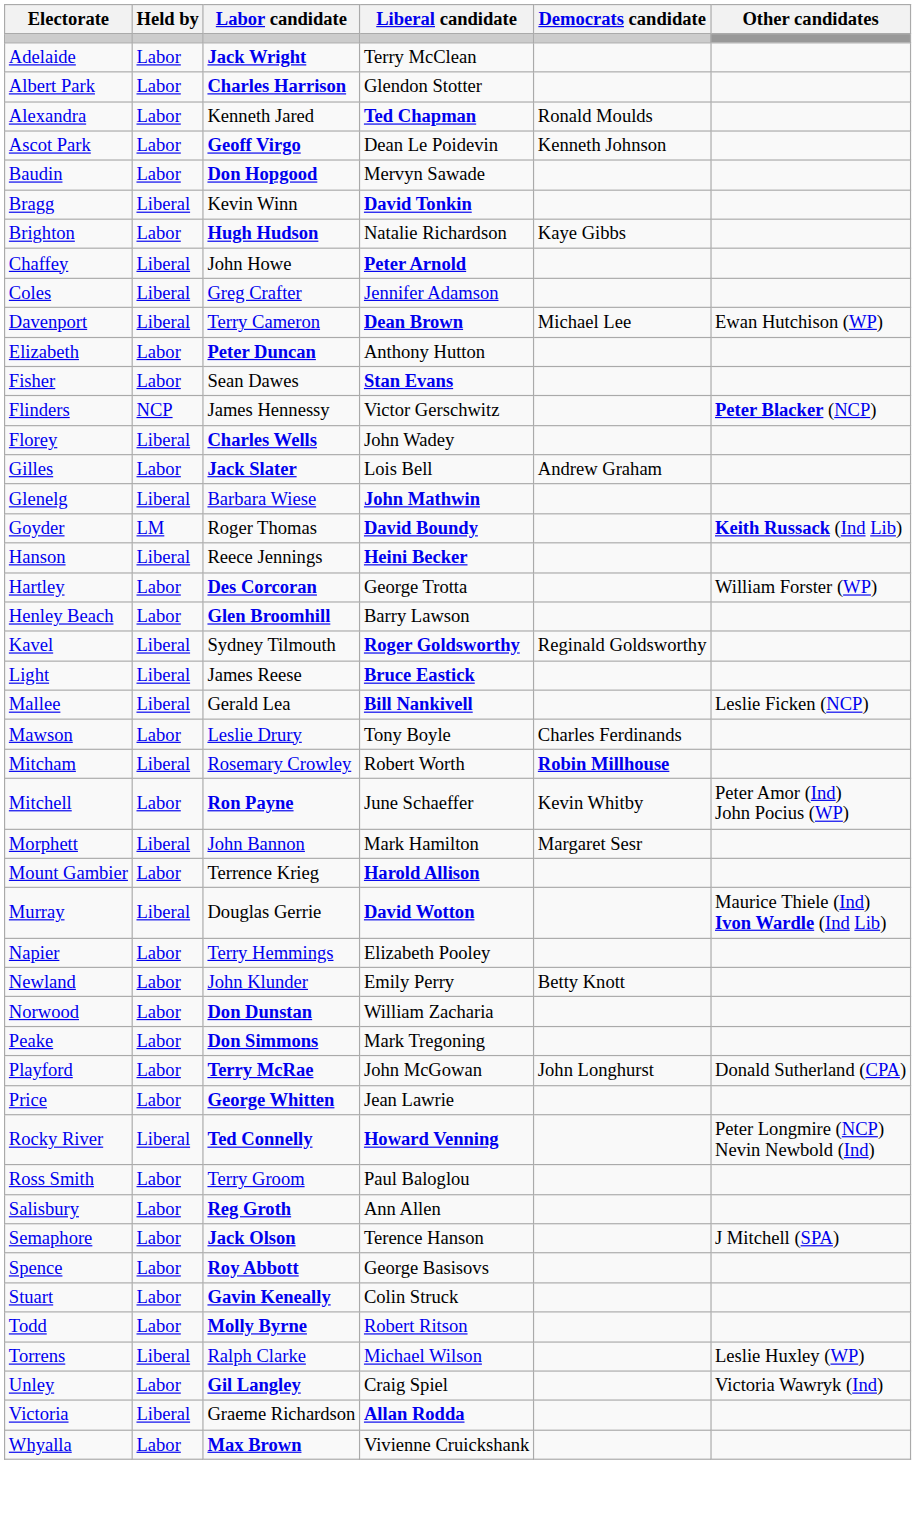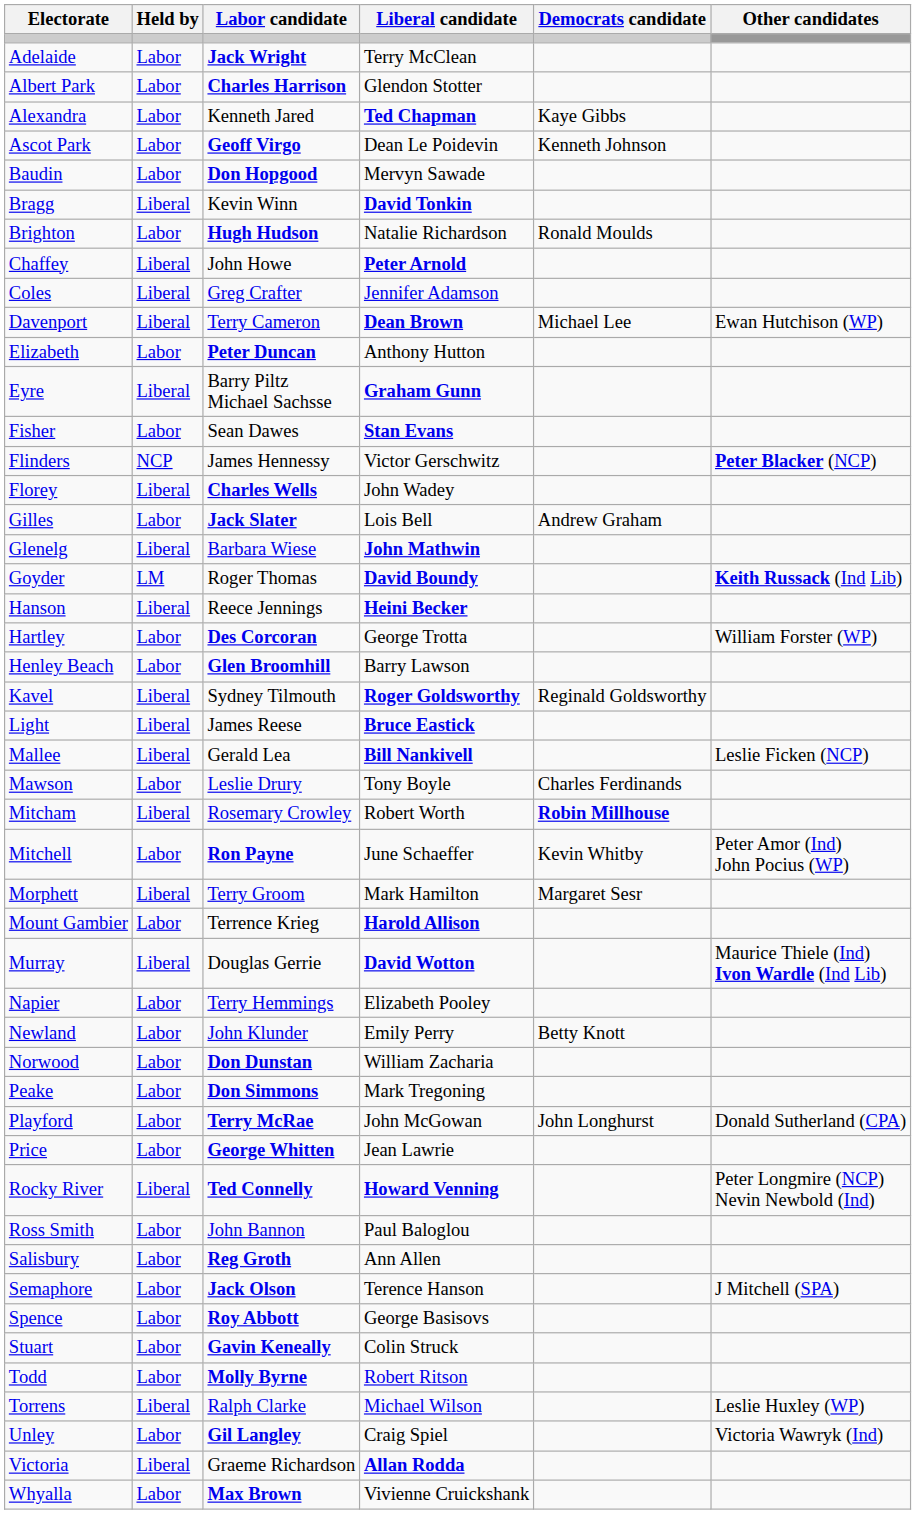Alexandra | Democrats candidate: Ronald Moulds -> Kaye Gibbs
Brighton | Democrats candidate: Kaye Gibbs -> Ronald Moulds
+ row: Eyre | Liberal | Barry Piltz Michael Sachsse | Graham Gunn
Morphett | Labor candidate: John Bannon -> Terry Groom
Ross Smith | Labor candidate: Terry Groom -> John Bannon
